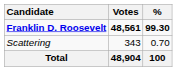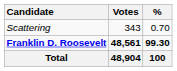rows swapped: Franklin D. Roosevelt <-> Scattering
